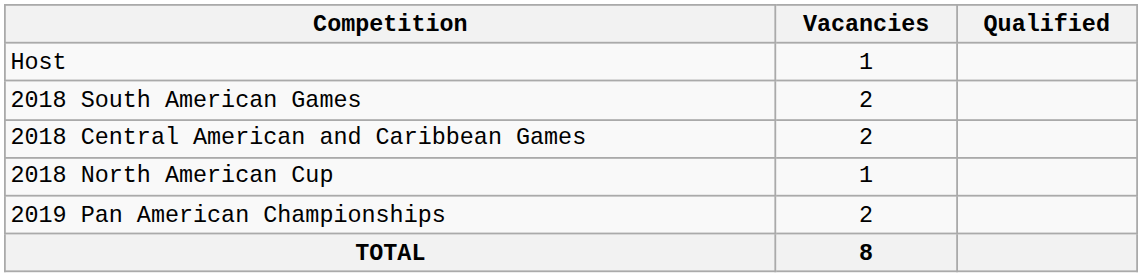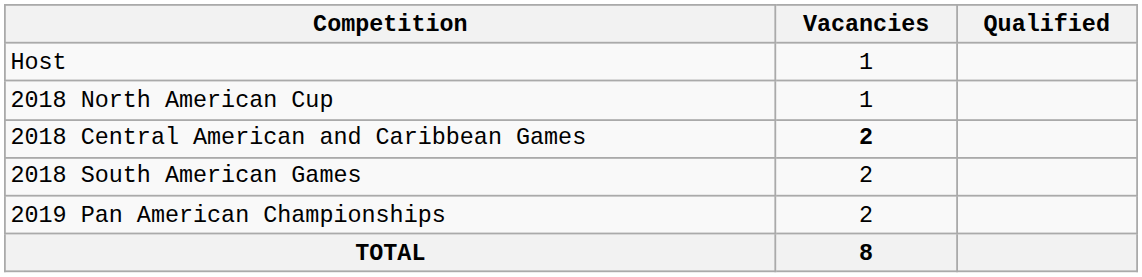rows swapped: 2018 South American Games <-> 2018 North American Cup
2018 Central American and Caribbean Games | Vacancies: normal -> bold
